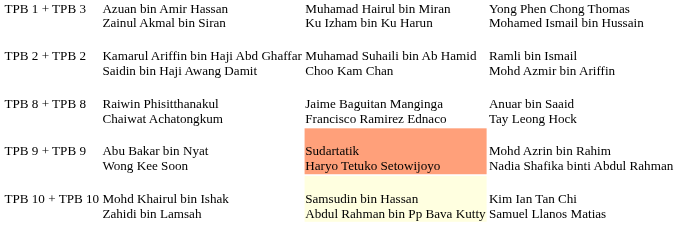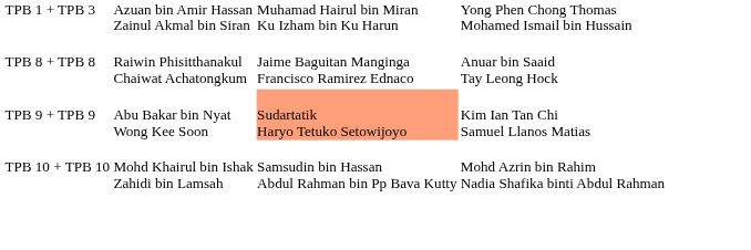- row: TPB 2 + TPB 2 | Kamarul Ariffin bin Haji Abd Ghaffar Saidin bin Haji Awang Damit | Muhamad Suhaili bin Ab Hamid Choo Kam Chan | Ramli bin Ismail Mohd Azmir bin Ariffin
TPB 9 + TPB 9 | column 4: Mohd Azrin bin Rahim Nadia Shafika binti Abdul Rahman -> Kim Ian Tan Chi Samuel Llanos Matias
TPB 10 + TPB 10 | column 3: lightyellow background -> no background
TPB 10 + TPB 10 | column 4: Kim Ian Tan Chi Samuel Llanos Matias -> Mohd Azrin bin Rahim Nadia Shafika binti Abdul Rahman
